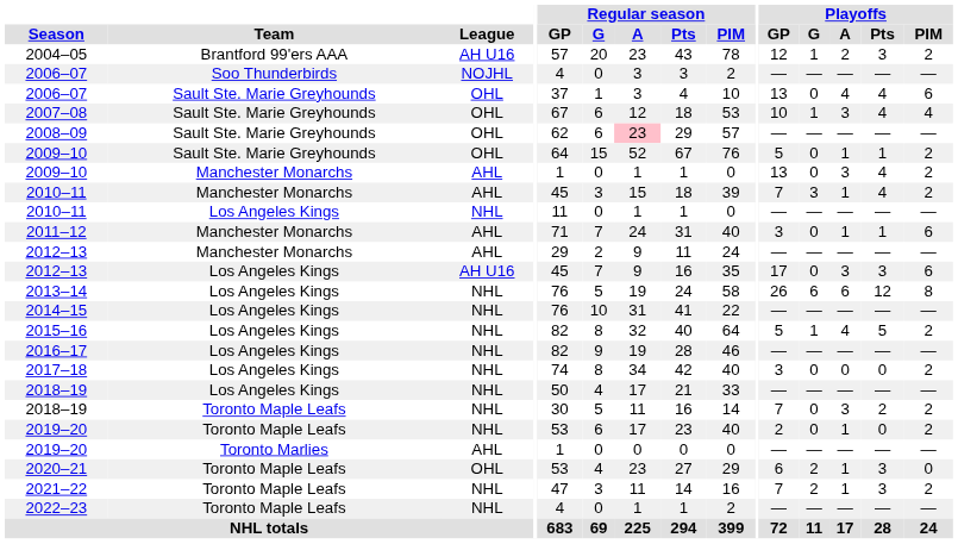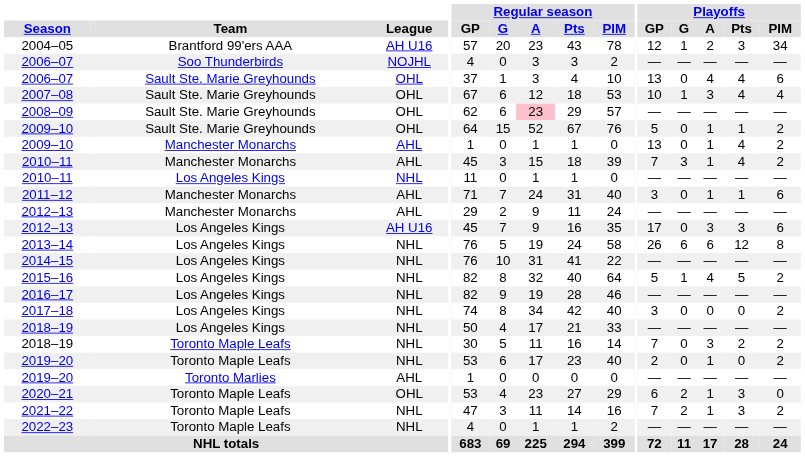2004–05 | Playoffs / PIM: 2 -> 34
2009–10 / Manchester Monarchs | Playoffs / A: 3 -> 1
